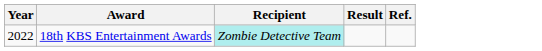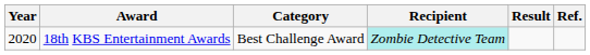+ column: Category | Best Challenge Award
18th KBS Entertainment Awards | Year: 2022 -> 2020
